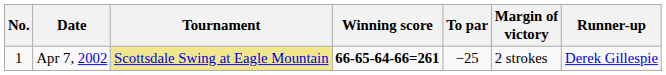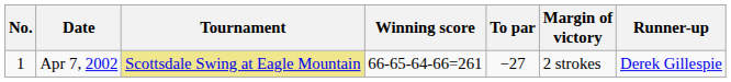Apr 7, 2002 | Winning score: bold -> normal
Apr 7, 2002 | To par: −25 -> −27
